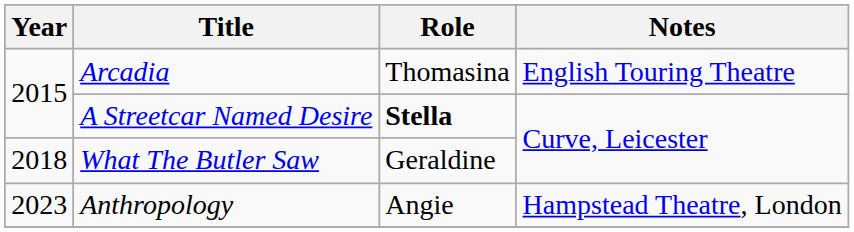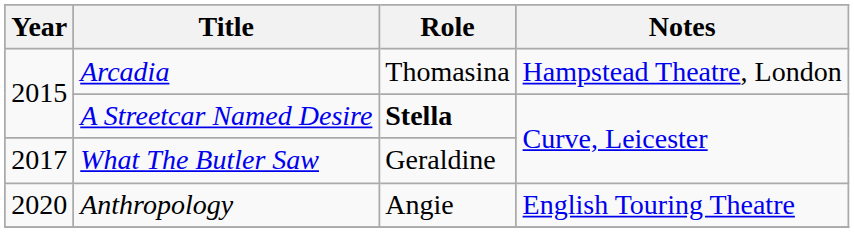Arcadia | Notes: English Touring Theatre -> Hampstead Theatre, London
What The Butler Saw | Year: 2018 -> 2017
Anthropology | Year: 2023 -> 2020
Anthropology | Notes: Hampstead Theatre, London -> English Touring Theatre
